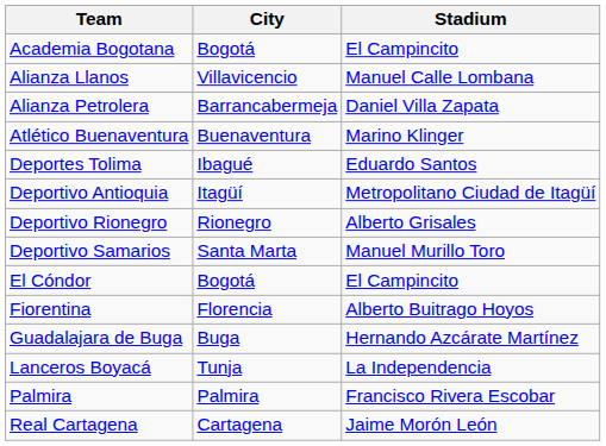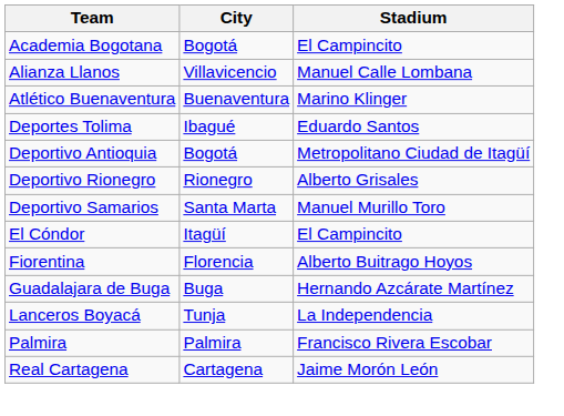- row: Alianza Petrolera | Barrancabermeja | Daniel Villa Zapata
Deportivo Antioquia | City: Itagüí -> Bogotá
El Cóndor | City: Bogotá -> Itagüí
